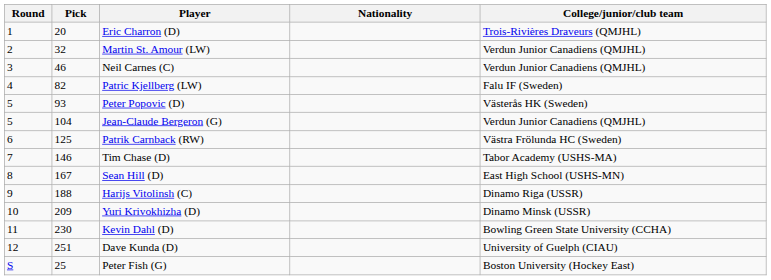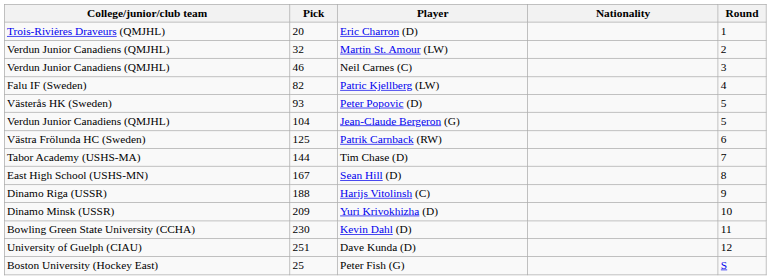columns swapped: Round <-> College/junior/club team
Tim Chase (D) | Pick: 146 -> 144
